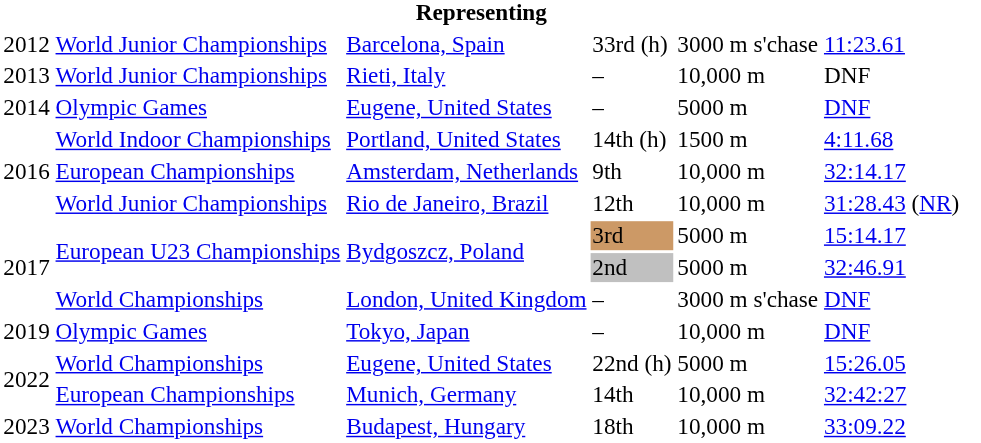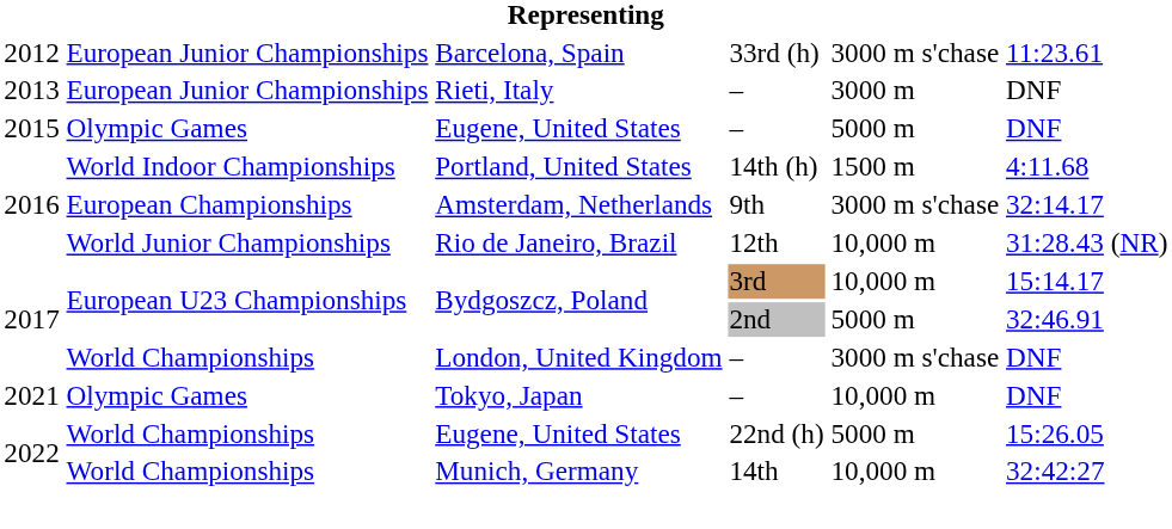Barcelona, Spain | column 2: World Junior Championships -> European Junior Championships
Rieti, Italy | column 2: World Junior Championships -> European Junior Championships
Rieti, Italy | column 5: 10,000 m -> 3000 m
Eugene, United States / – | column 1: 2014 -> 2015
Amsterdam, Netherlands | column 5: 10,000 m -> 3000 m s'chase
Bydgoszcz, Poland / 3rd | column 5: 5000 m -> 10,000 m
Tokyo, Japan | column 1: 2019 -> 2021
Munich, Germany | column 2: European Championships -> World Championships
- row: 2023 | World Championships | Budapest, Hungary | 18th | 10,000 m | 33:09.22
